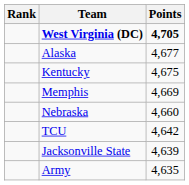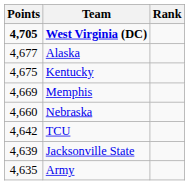columns swapped: Rank <-> Points
